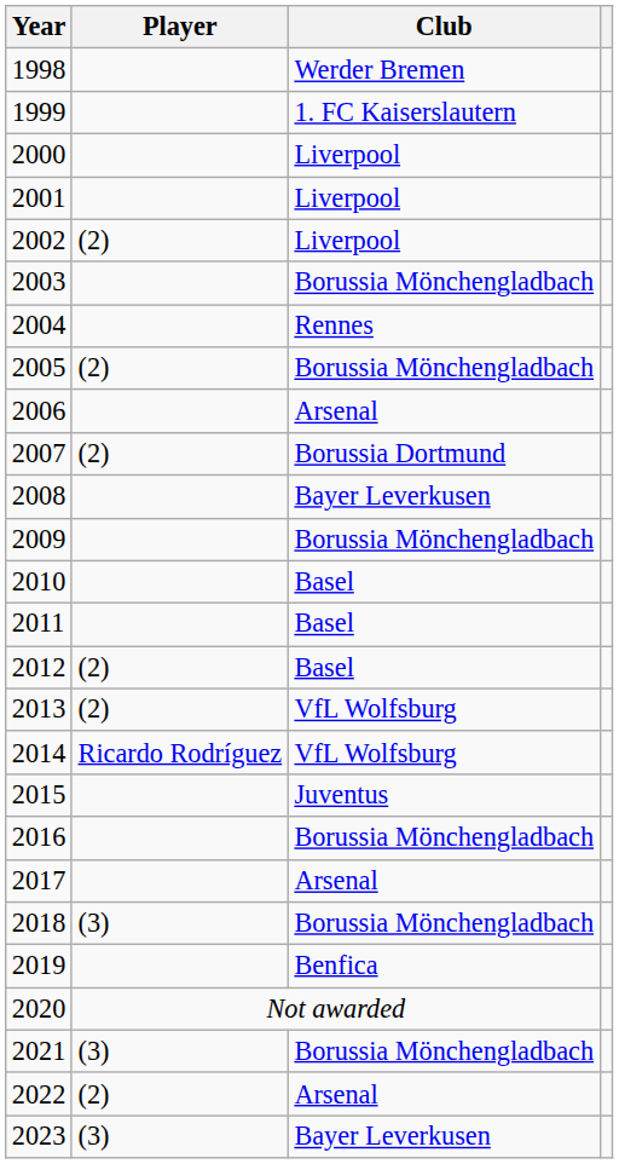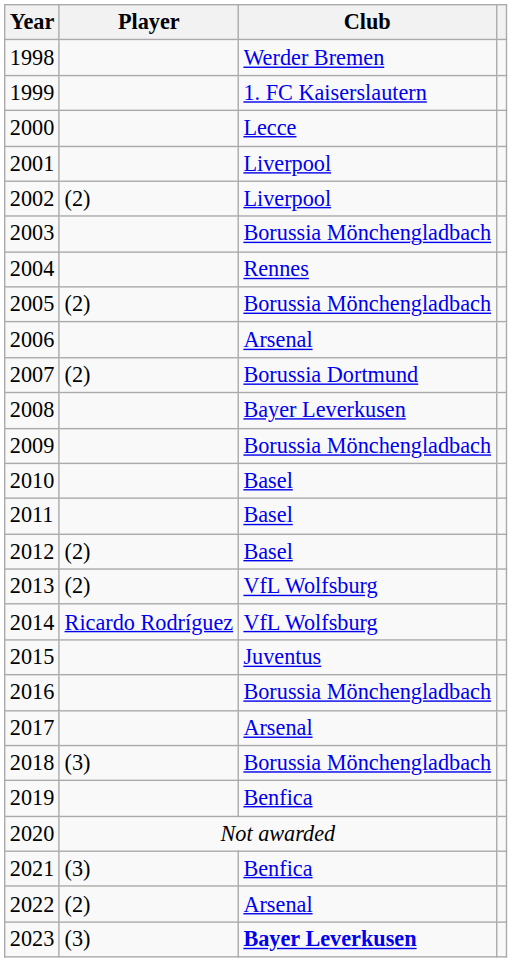2000 | Club: Liverpool -> Lecce
2021 | Club: Borussia Mönchengladbach -> Benfica
2023 | Club: normal -> bold
